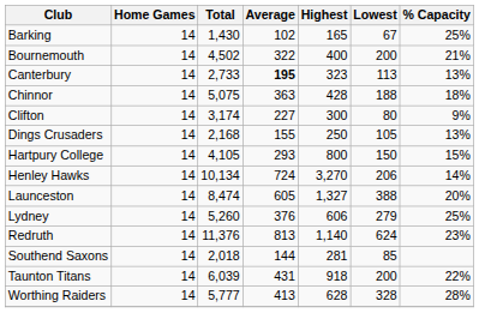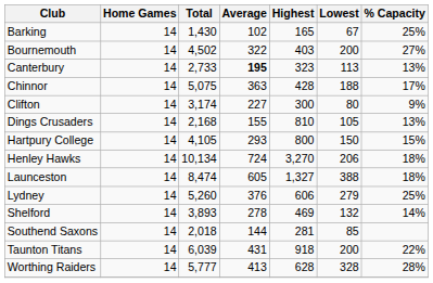Bournemouth | Highest: 400 -> 403
Bournemouth | % Capacity: 21% -> 27%
Chinnor | % Capacity: 18% -> 17%
Dings Crusaders | Highest: 250 -> 810
Henley Hawks | % Capacity: 14% -> 18%
Launceston | % Capacity: 20% -> 18%
- row: Redruth | 14 | 11,376 | 813 | 1,140 | 624 | 23%
+ row: Shelford | 14 | 3,893 | 278 | 469 | 132 | 14%
